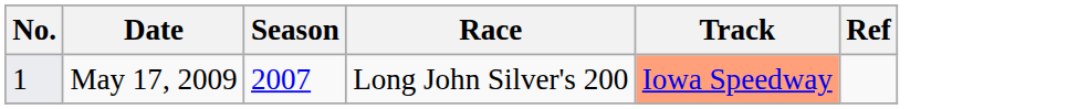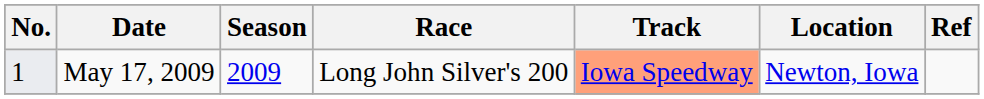+ column: Location | Newton, Iowa
May 17, 2009 | Season: 2007 -> 2009
